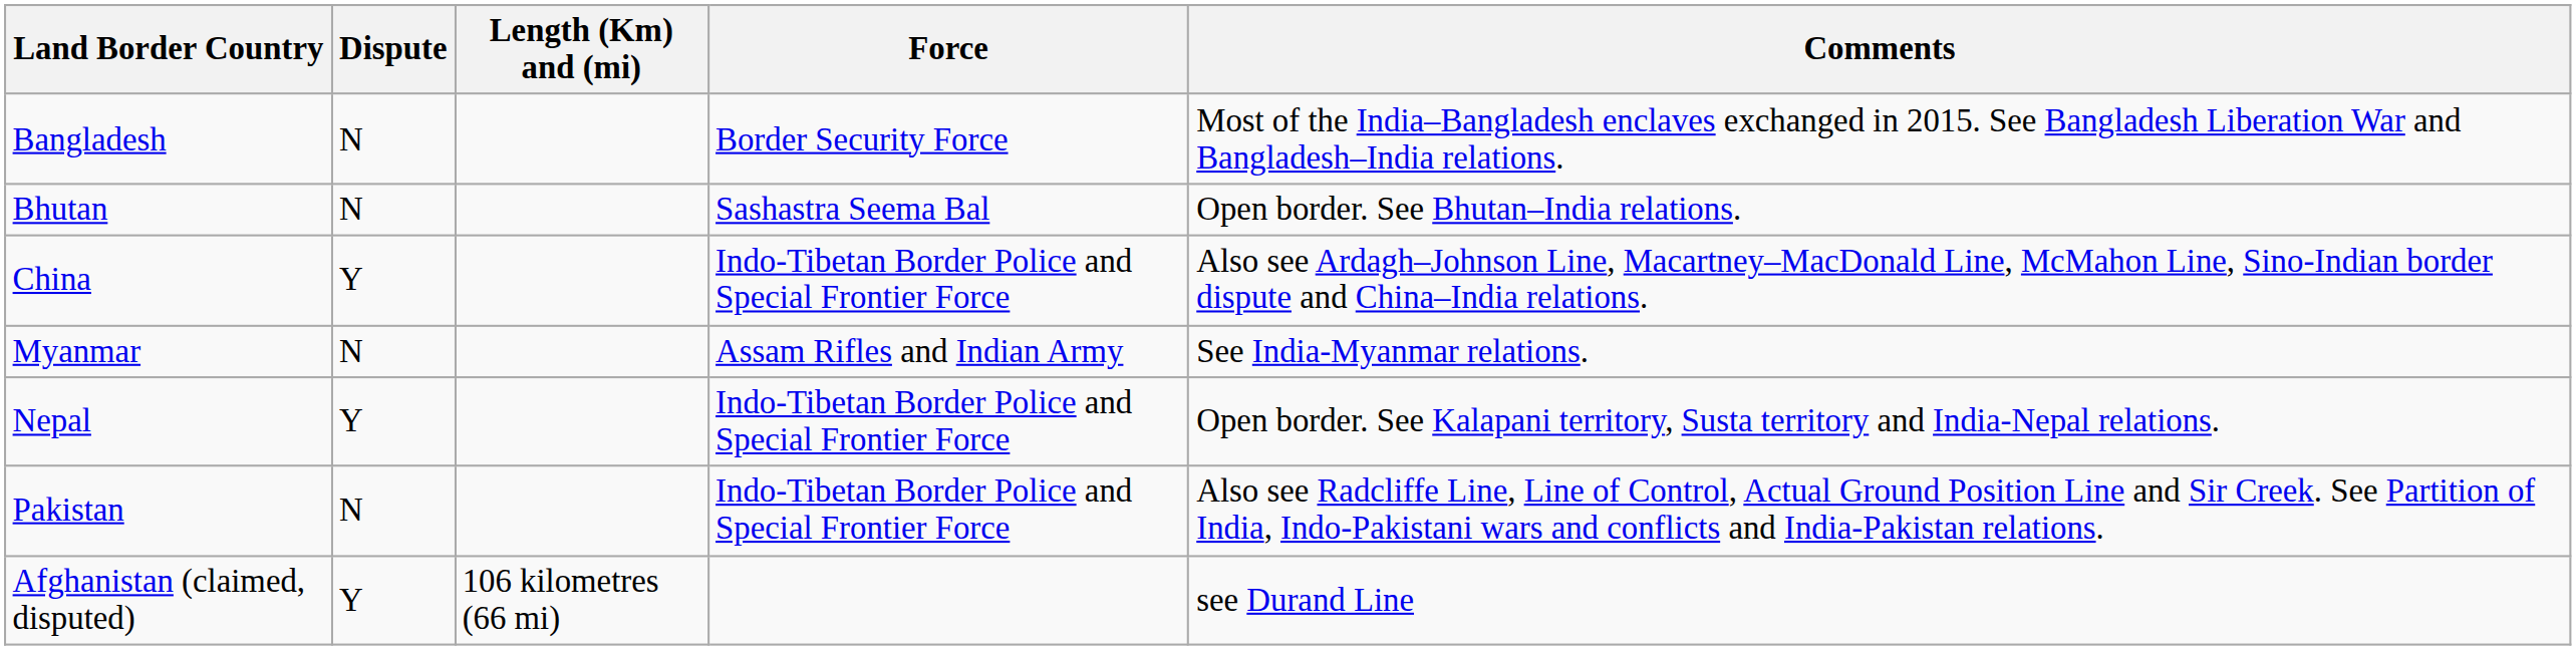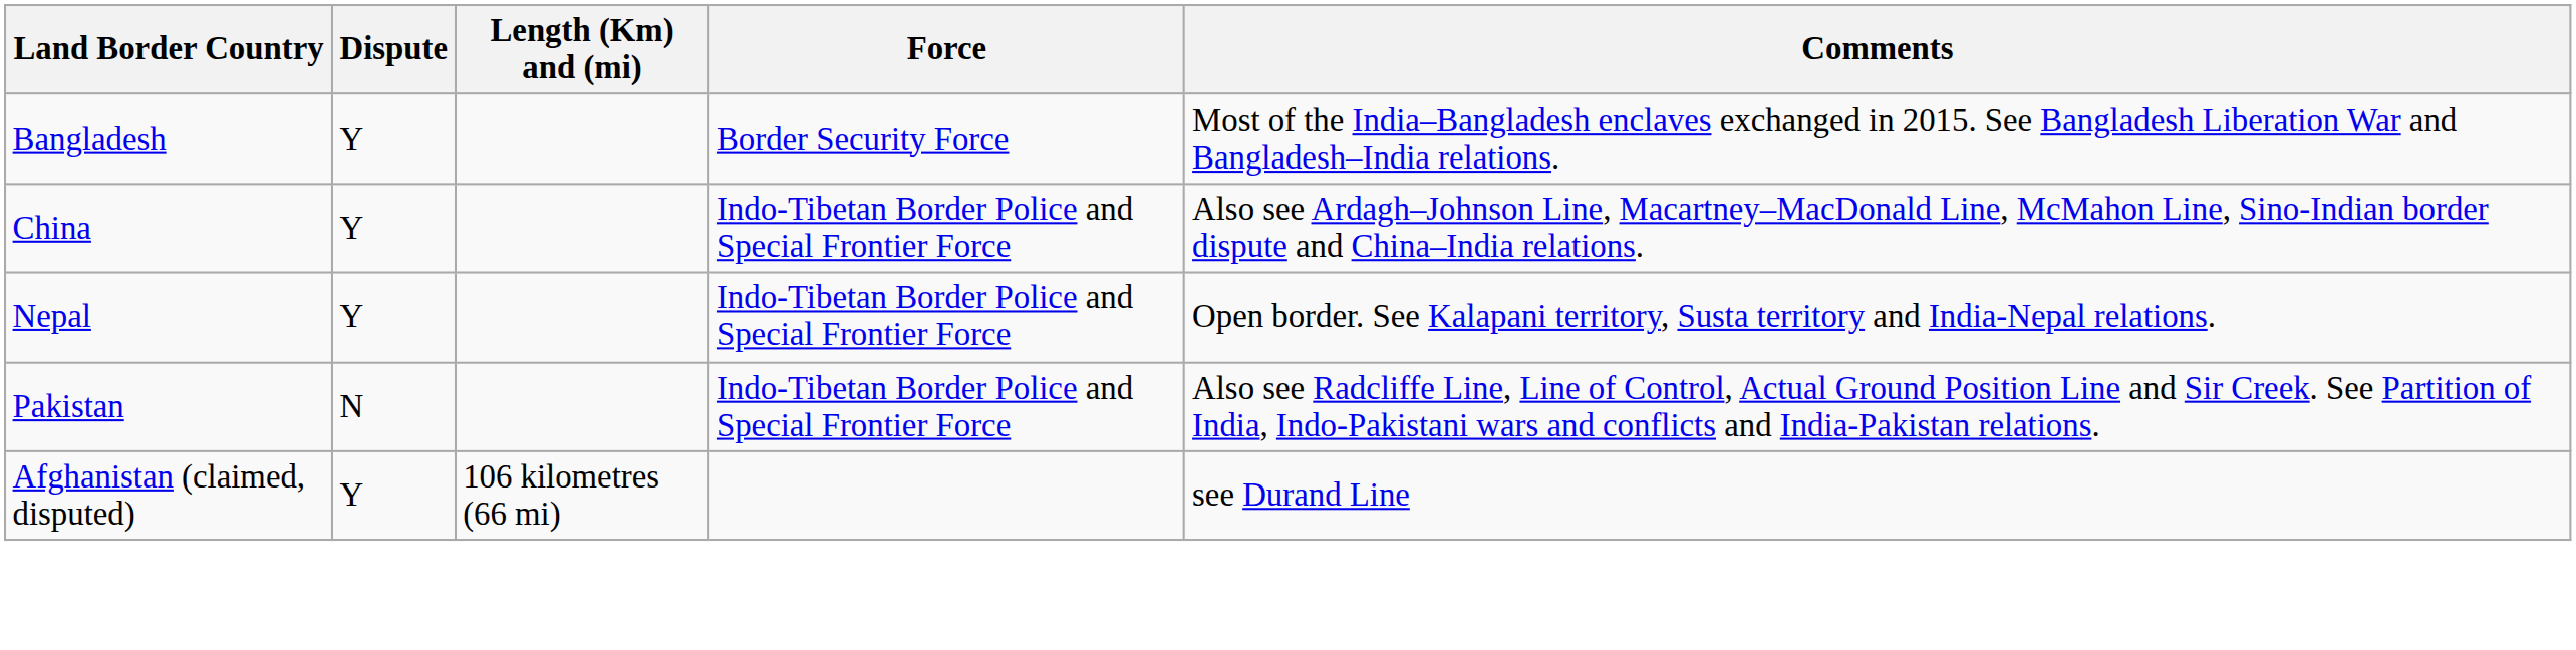Bangladesh | Dispute: N -> Y
- row: Bhutan | N | Sashastra Seema Bal | Open border. See Bhutan–India relations.
- row: Myanmar | N | Assam Rifles and Indian Army | See India-Myanmar relations.
